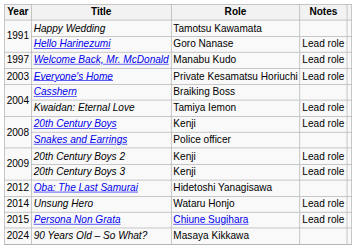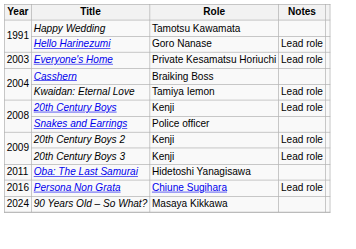- row: 1997 | Welcome Back, Mr. McDonald | Manabu Kudo | Lead role
Oba: The Last Samurai | Year: 2012 -> 2011
- row: 2014 | Unsung Hero | Wataru Honjo | Lead role
Persona Non Grata | Year: 2015 -> 2016
